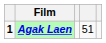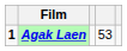Agak Laen | column 4: 51 -> 53
